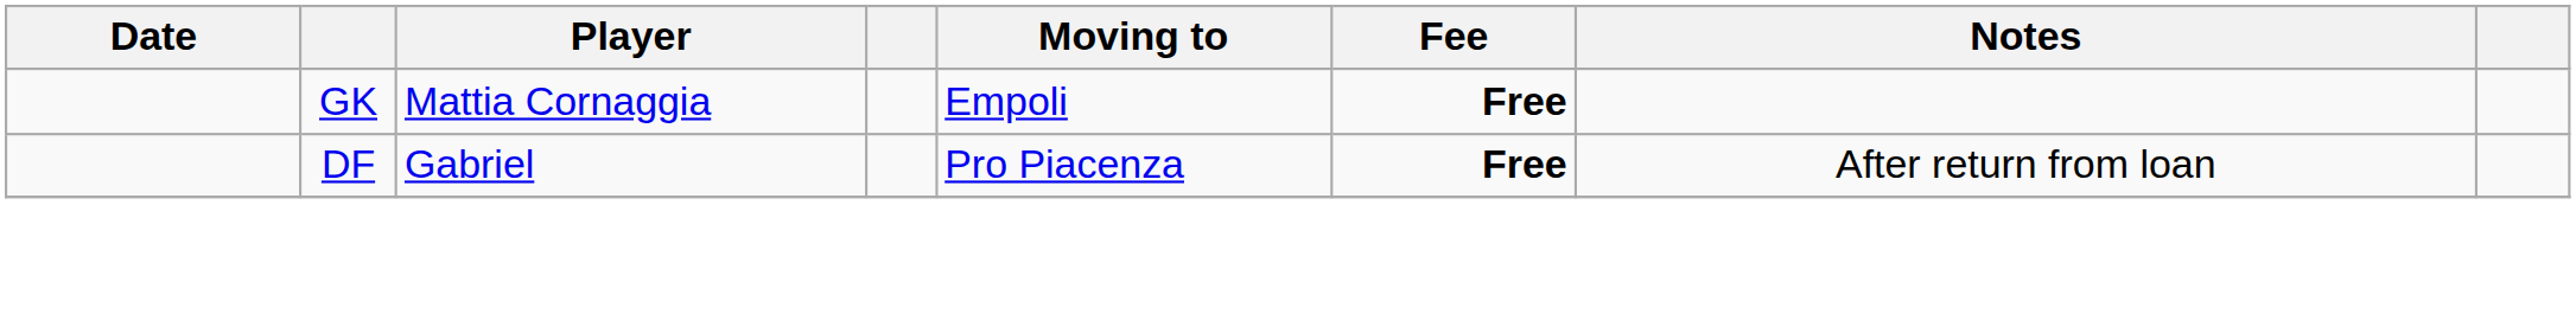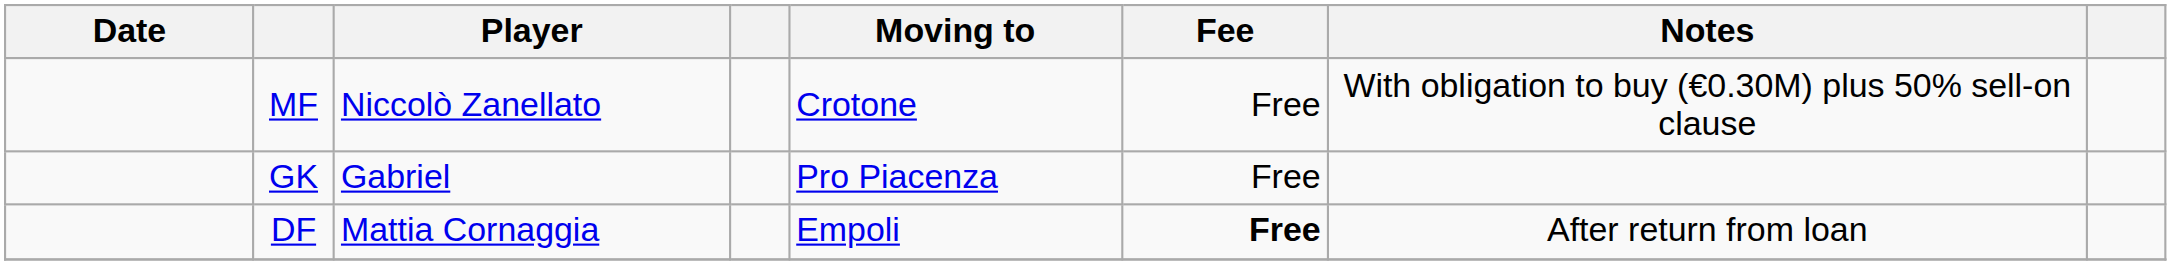+ row: MF | Niccolò Zanellato | Crotone | Free | With obligation to buy (€0.30M) plus 50% sell-on clause
GK | Player: Mattia Cornaggia -> Gabriel
GK | Moving to: Empoli -> Pro Piacenza
GK | Fee: bold -> normal
DF | Player: Gabriel -> Mattia Cornaggia
DF | Moving to: Pro Piacenza -> Empoli
